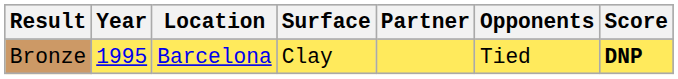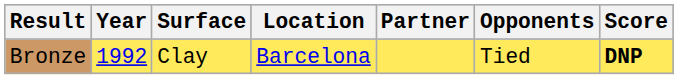columns swapped: Location <-> Surface
Bronze | Year: 1995 -> 1992
